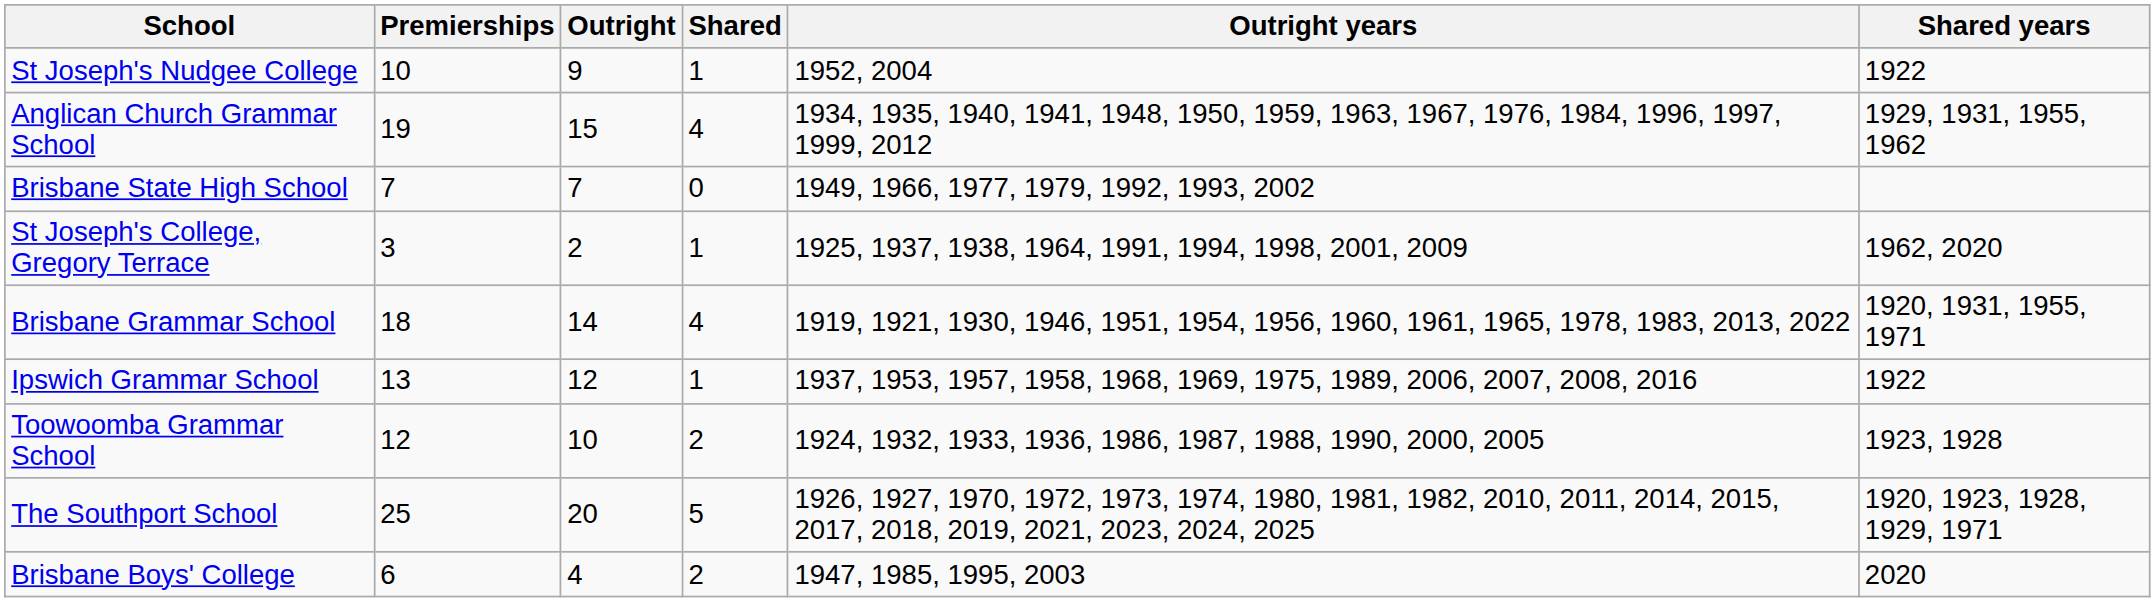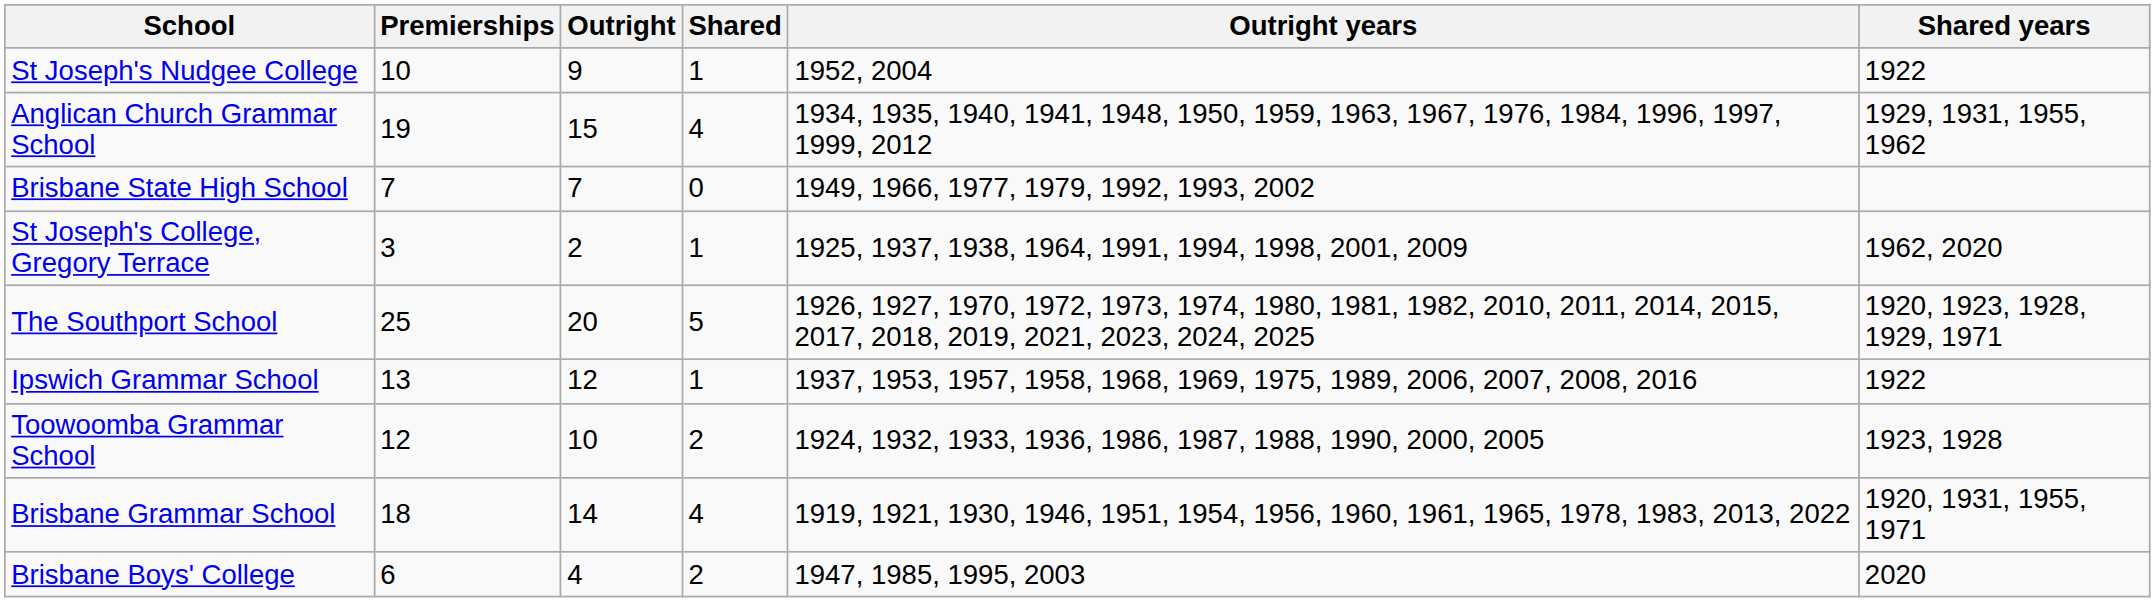rows swapped: The Southport School <-> Brisbane Grammar School
